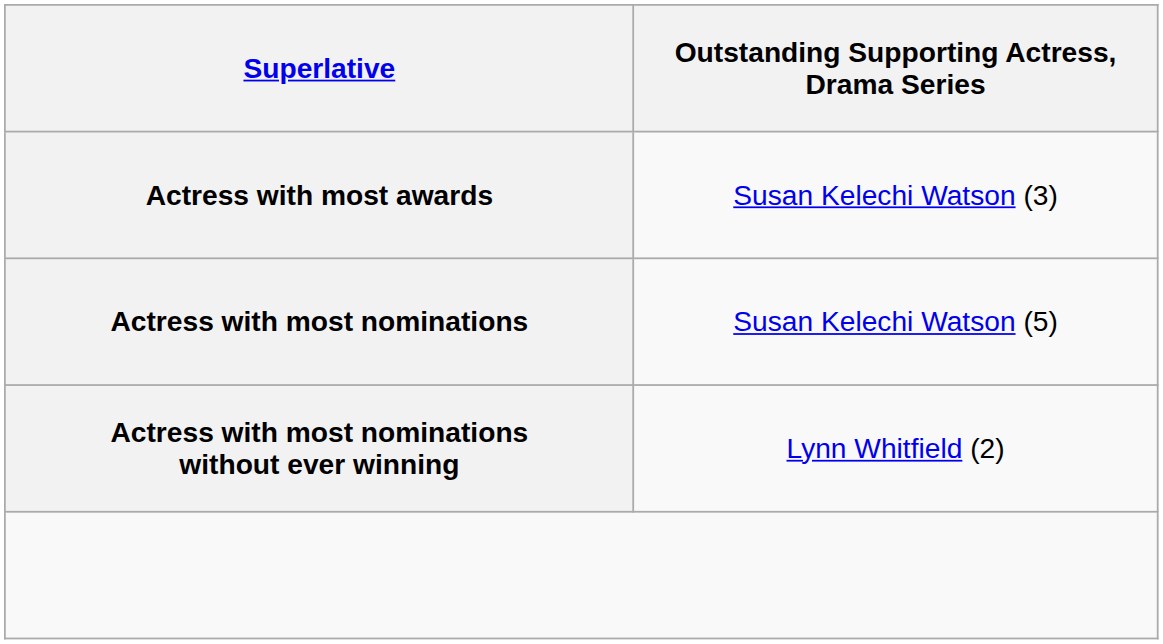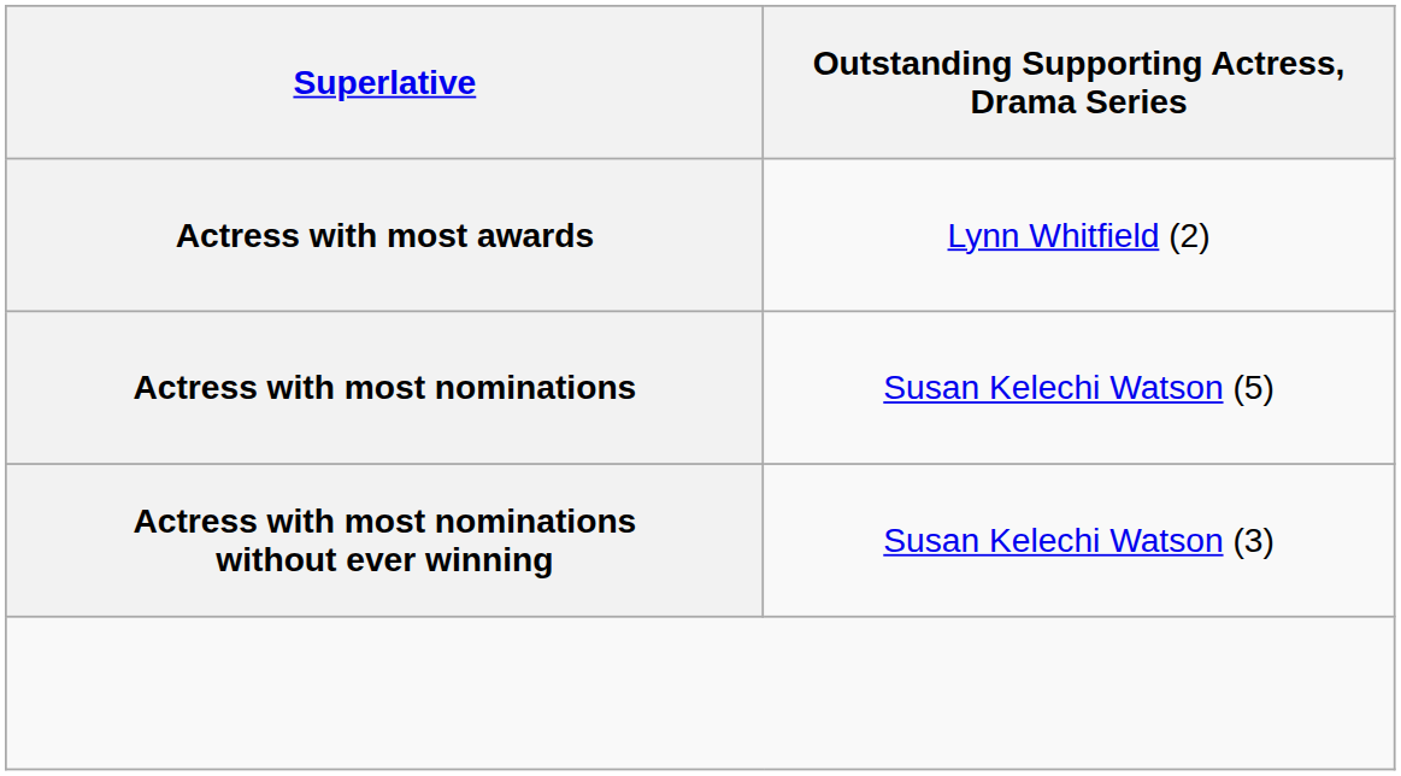Actress with most awards | column 2: Susan Kelechi Watson (3) -> Lynn Whitfield (2)
Actress with most nominations without ever winning | column 2: Lynn Whitfield (2) -> Susan Kelechi Watson (3)
